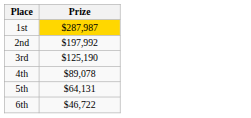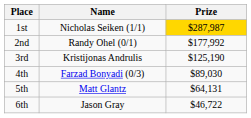+ column: Name | Nicholas Seiken (1/1) | Randy Ohel (0/1) | Kristijonas Andrulis | Farzad Bonyadi (0/3) | Matt Glantz | Jason Gray
2nd | Prize: $197,992 -> $177,992
4th | Prize: $89,078 -> $89,030
